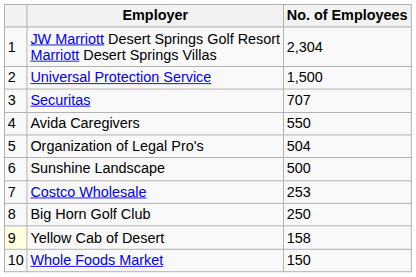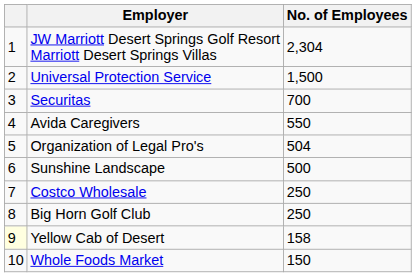Securitas | No. of Employees: 707 -> 700
Costco Wholesale | No. of Employees: 253 -> 250
